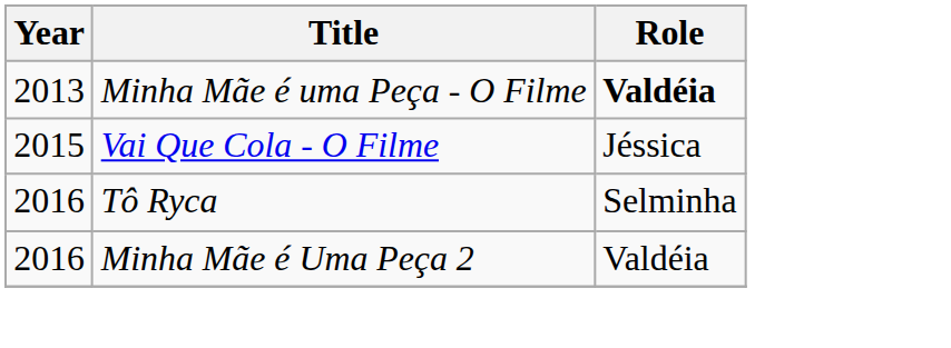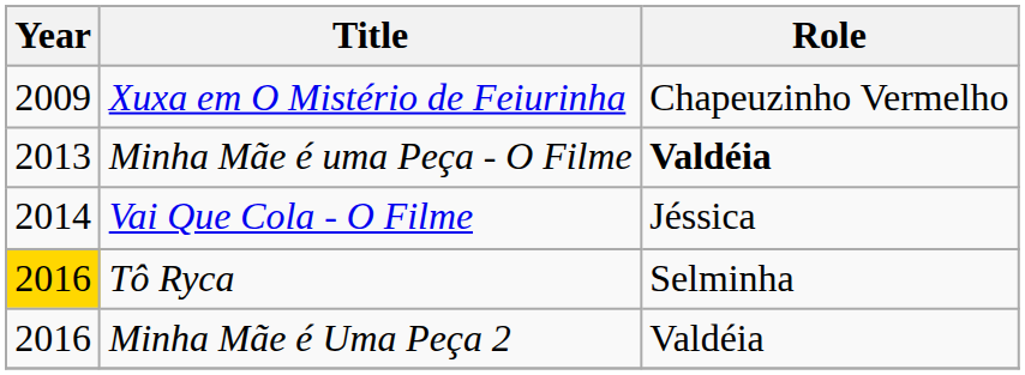+ row: 2009 | Xuxa em O Mistério de Feiurinha | Chapeuzinho Vermelho
Vai Que Cola - O Filme | Year: 2015 -> 2014
Tô Ryca | Year: no background -> gold background
